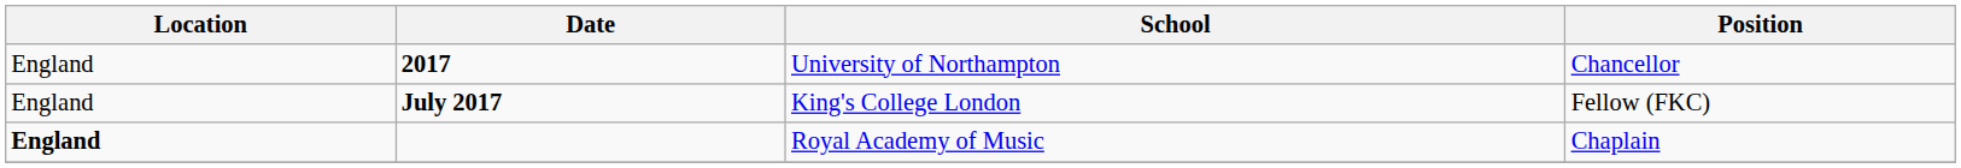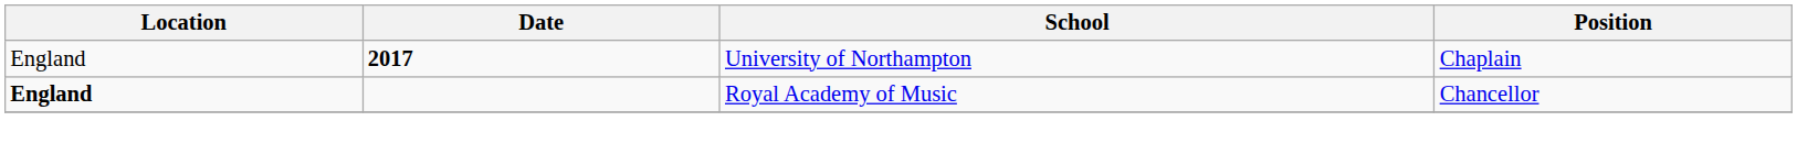University of Northampton | Position: Chancellor -> Chaplain
- row: England | July 2017 | King's College London | Fellow (FKC)
Royal Academy of Music | Position: Chaplain -> Chancellor
